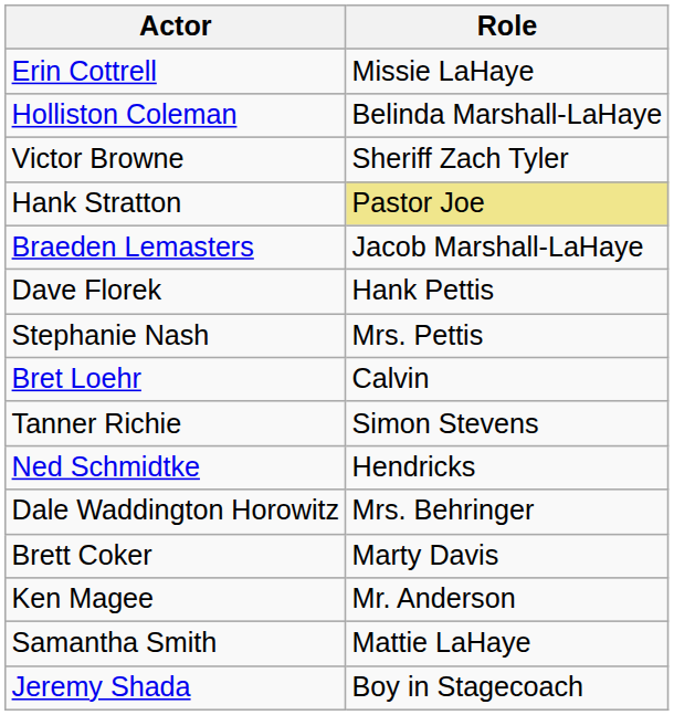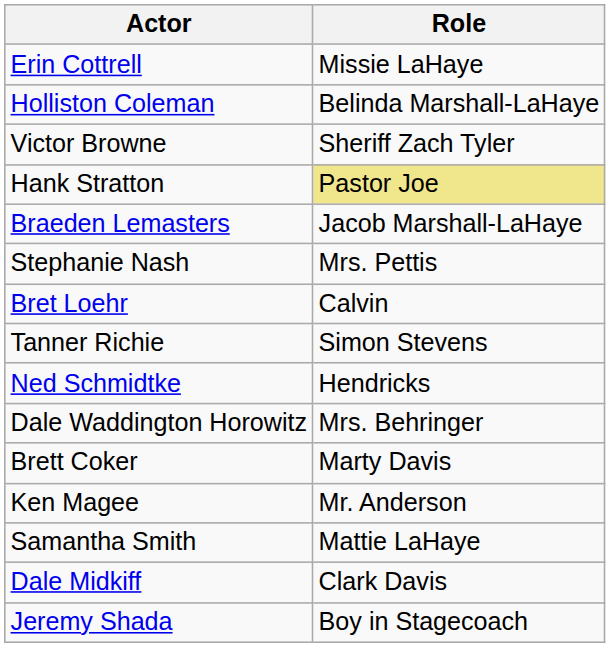- row: Dave Florek | Hank Pettis
+ row: Dale Midkiff | Clark Davis
